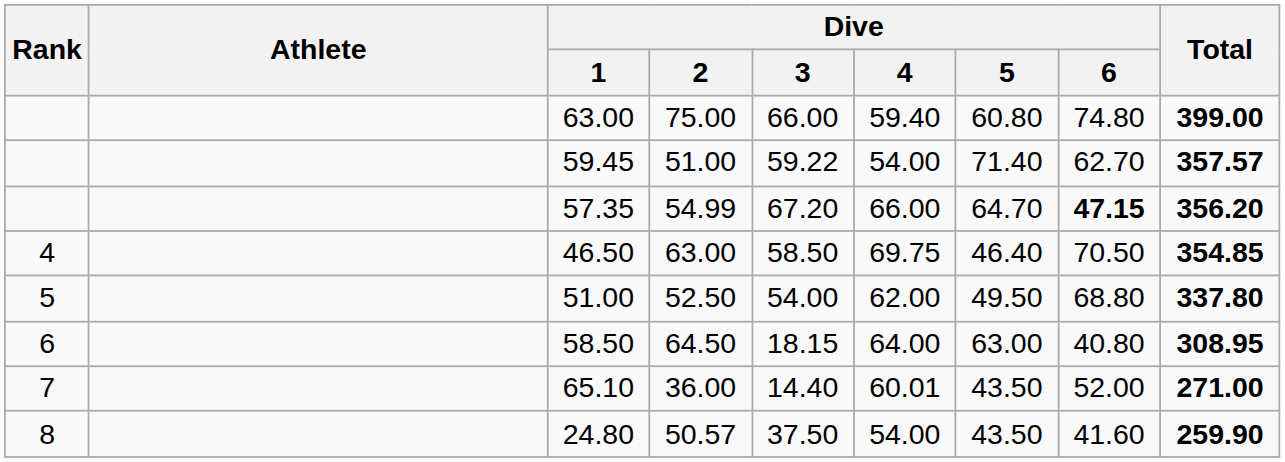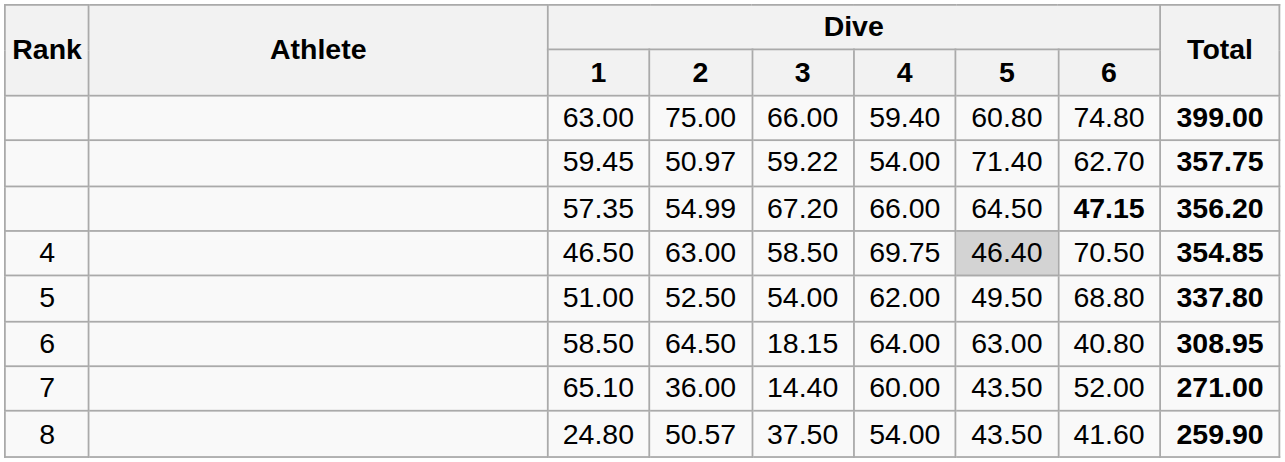59.45 | Dive / 2: 51.00 -> 50.97
59.45 | Total: 357.57 -> 357.75
57.35 | Dive / 5: 64.70 -> 64.50
46.50 | Dive / 5: no background -> lightgrey background
65.10 | Dive / 4: 60.01 -> 60.00
